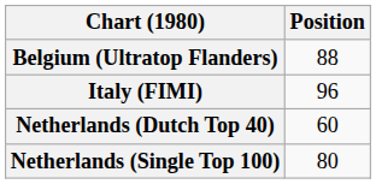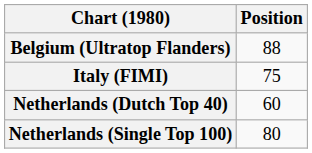Italy (FIMI) | Position: 96 -> 75
